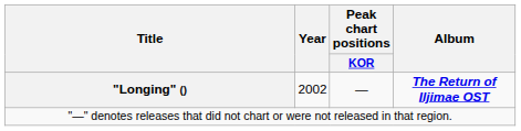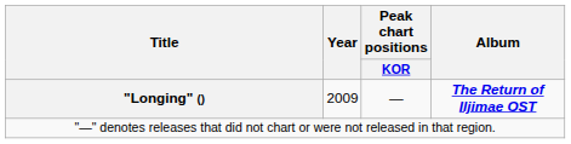"Longing" () | Year: 2002 -> 2009
